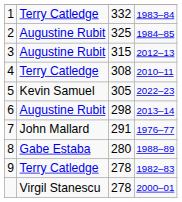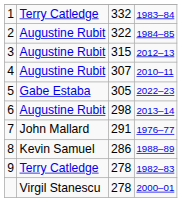2 | column 3: 325 -> 322
4 | column 2: Terry Catledge -> Augustine Rubit
4 | column 3: 308 -> 307
5 | column 2: Kevin Samuel -> Gabe Estaba
8 | column 2: Gabe Estaba -> Kevin Samuel
8 | column 3: 280 -> 286
